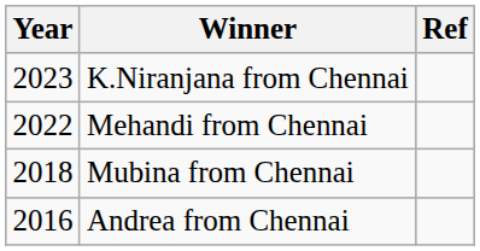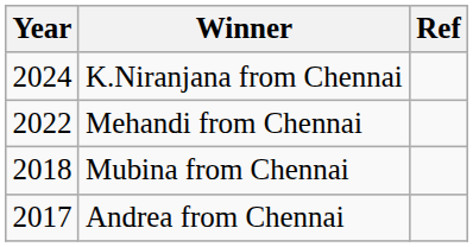K.Niranjana from Chennai | Year: 2023 -> 2024
Andrea from Chennai | Year: 2016 -> 2017
